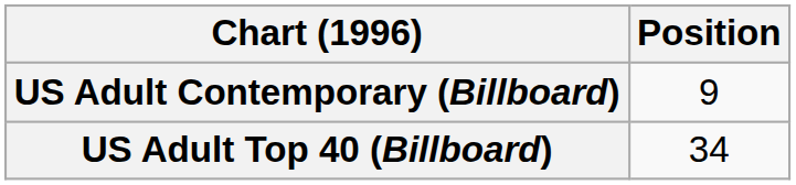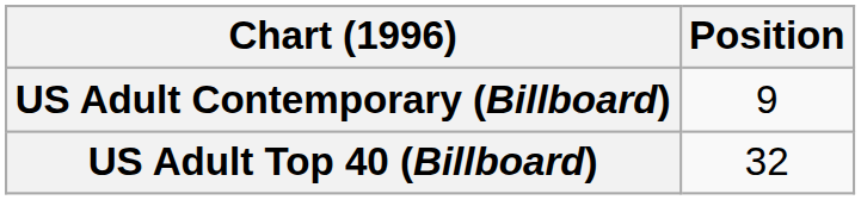US Adult Top 40 (Billboard) | Position: 34 -> 32
